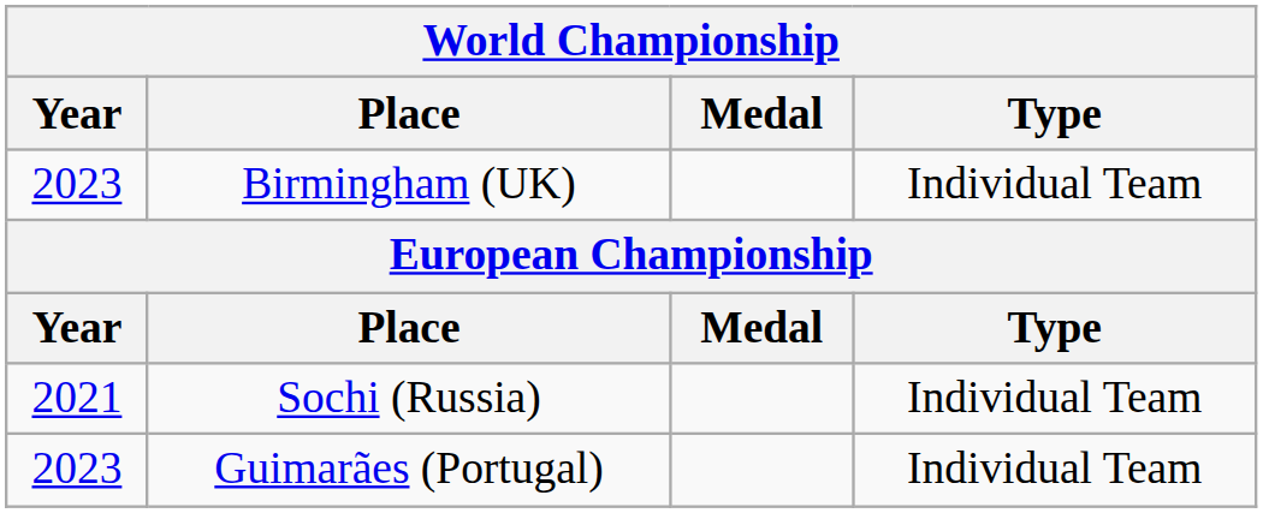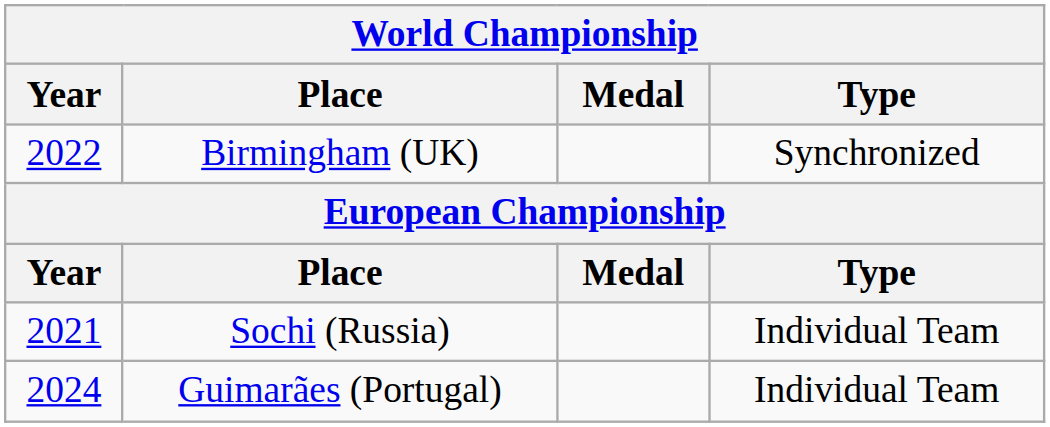Birmingham (UK) | Year: 2023 -> 2022
Birmingham (UK) | Type: Individual Team -> Synchronized
Guimarães (Portugal) | Year: 2023 -> 2024
